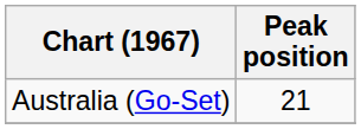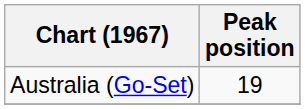Australia (Go-Set) | Peak position: 21 -> 19
